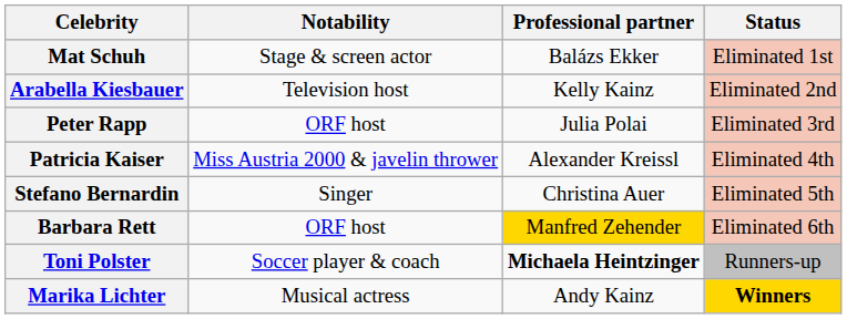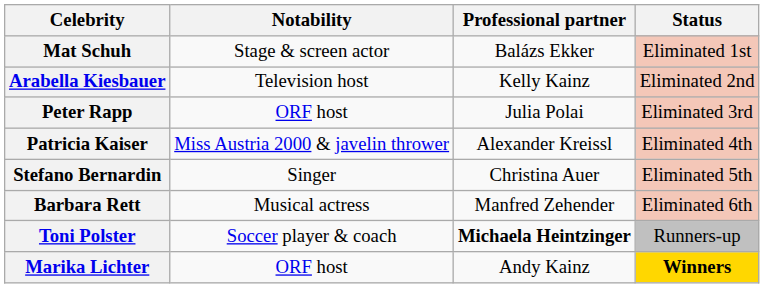Barbara Rett | Notability: ORF host -> Musical actress
Barbara Rett | Professional partner: gold background -> no background
Marika Lichter | Notability: Musical actress -> ORF host
